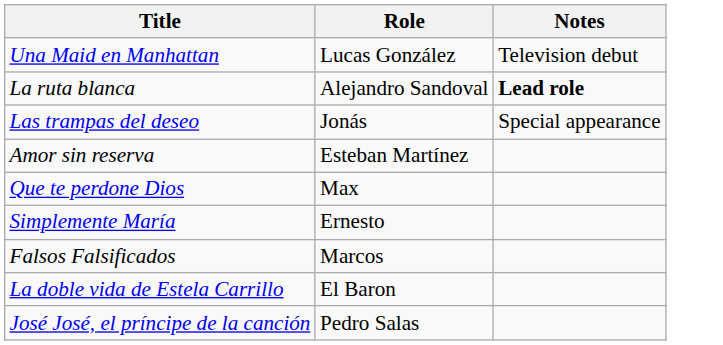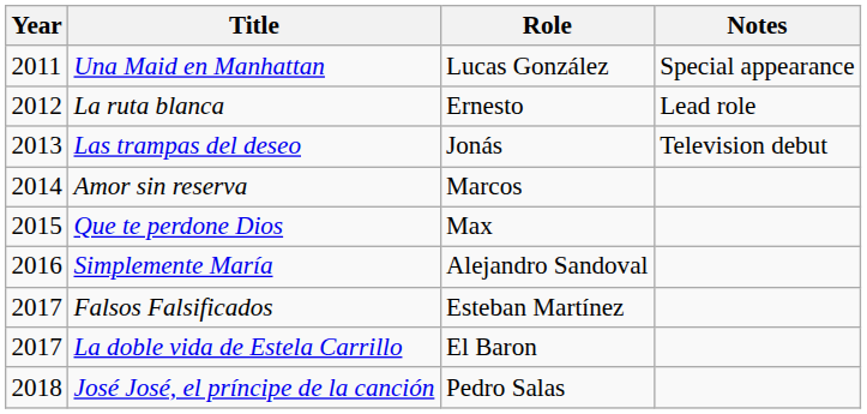+ column: Year | 2011 | 2012 | 2013 | 2014 | 2015 | 2016 | 2017 | 2017 | 2018
Una Maid en Manhattan | Notes: Television debut -> Special appearance
La ruta blanca | Role: Alejandro Sandoval -> Ernesto
La ruta blanca | Notes: bold -> normal
Las trampas del deseo | Notes: Special appearance -> Television debut
Amor sin reserva | Role: Esteban Martínez -> Marcos
Simplemente María | Role: Ernesto -> Alejandro Sandoval
Falsos Falsificados | Role: Marcos -> Esteban Martínez
